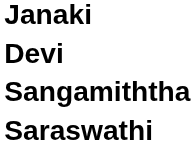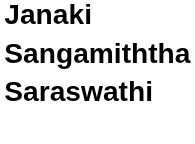- row: Devi
